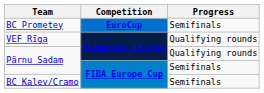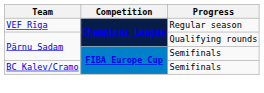- row: BC Prometey | EuroCup | Semifinals
VEF Rīga | Progress: Qualifying rounds -> Regular season
